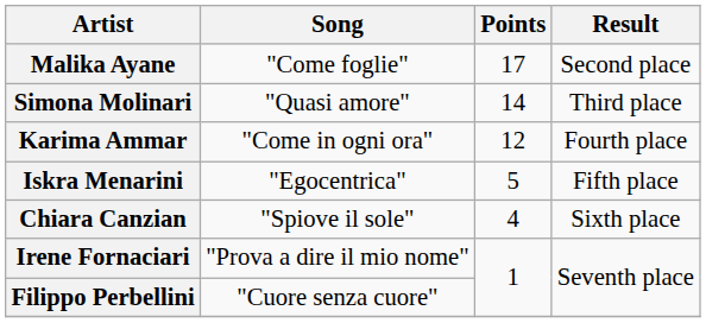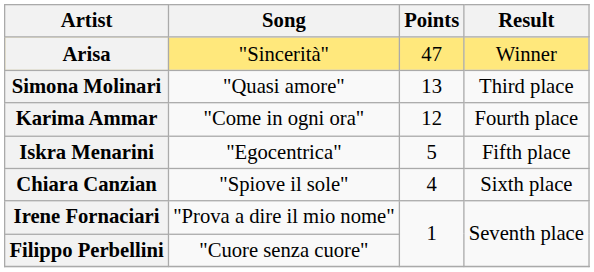+ row: Arisa | "Sincerità" | 47 | Winner
- row: Malika Ayane | "Come foglie" | 17 | Second place
Simona Molinari | Points: 14 -> 13
